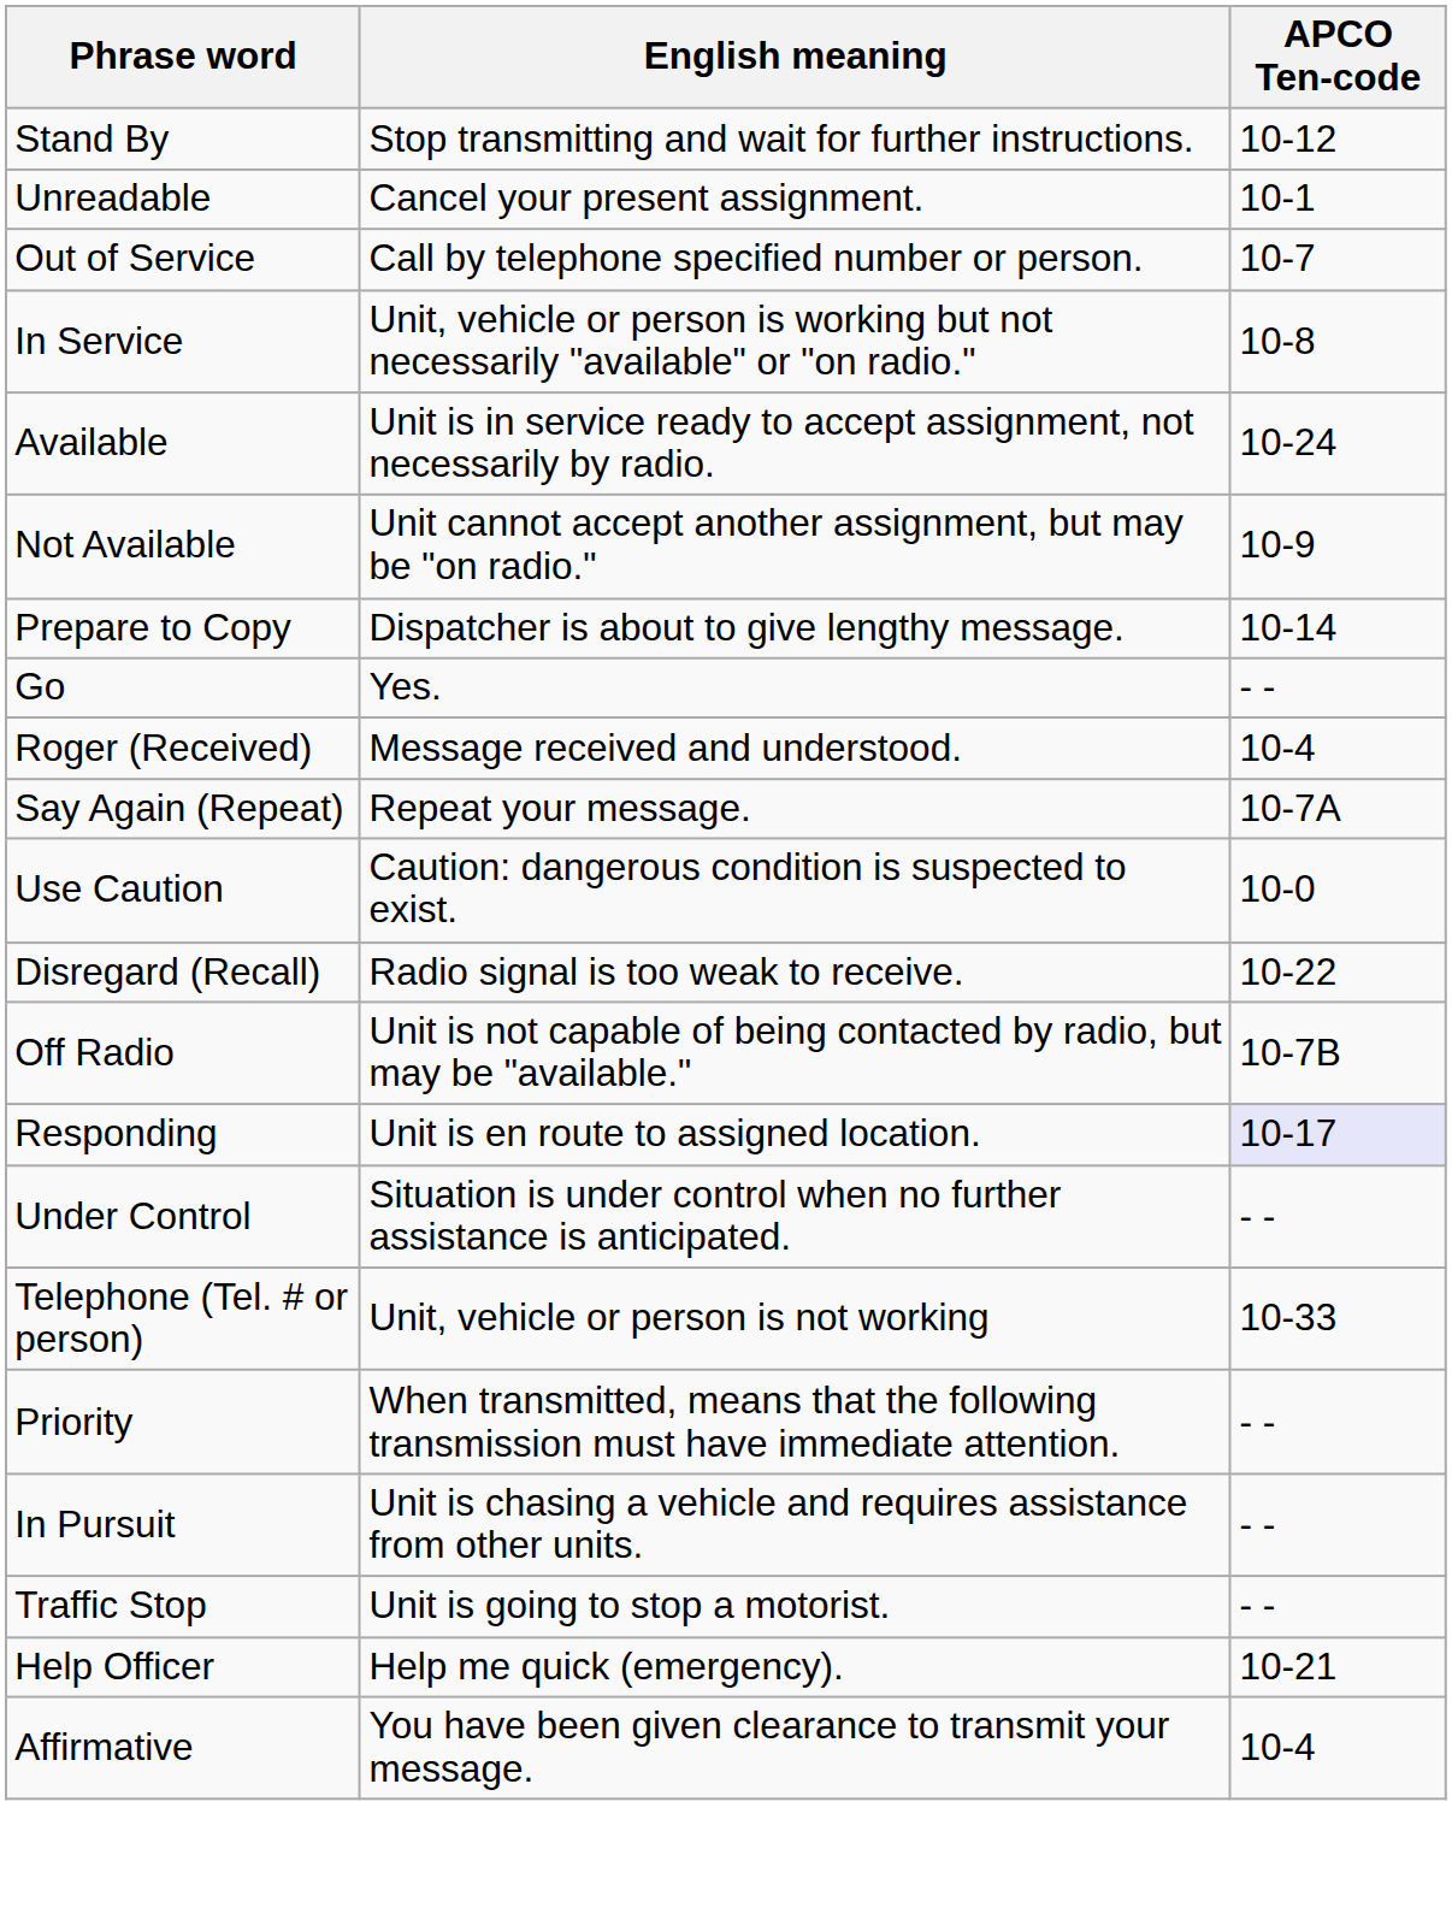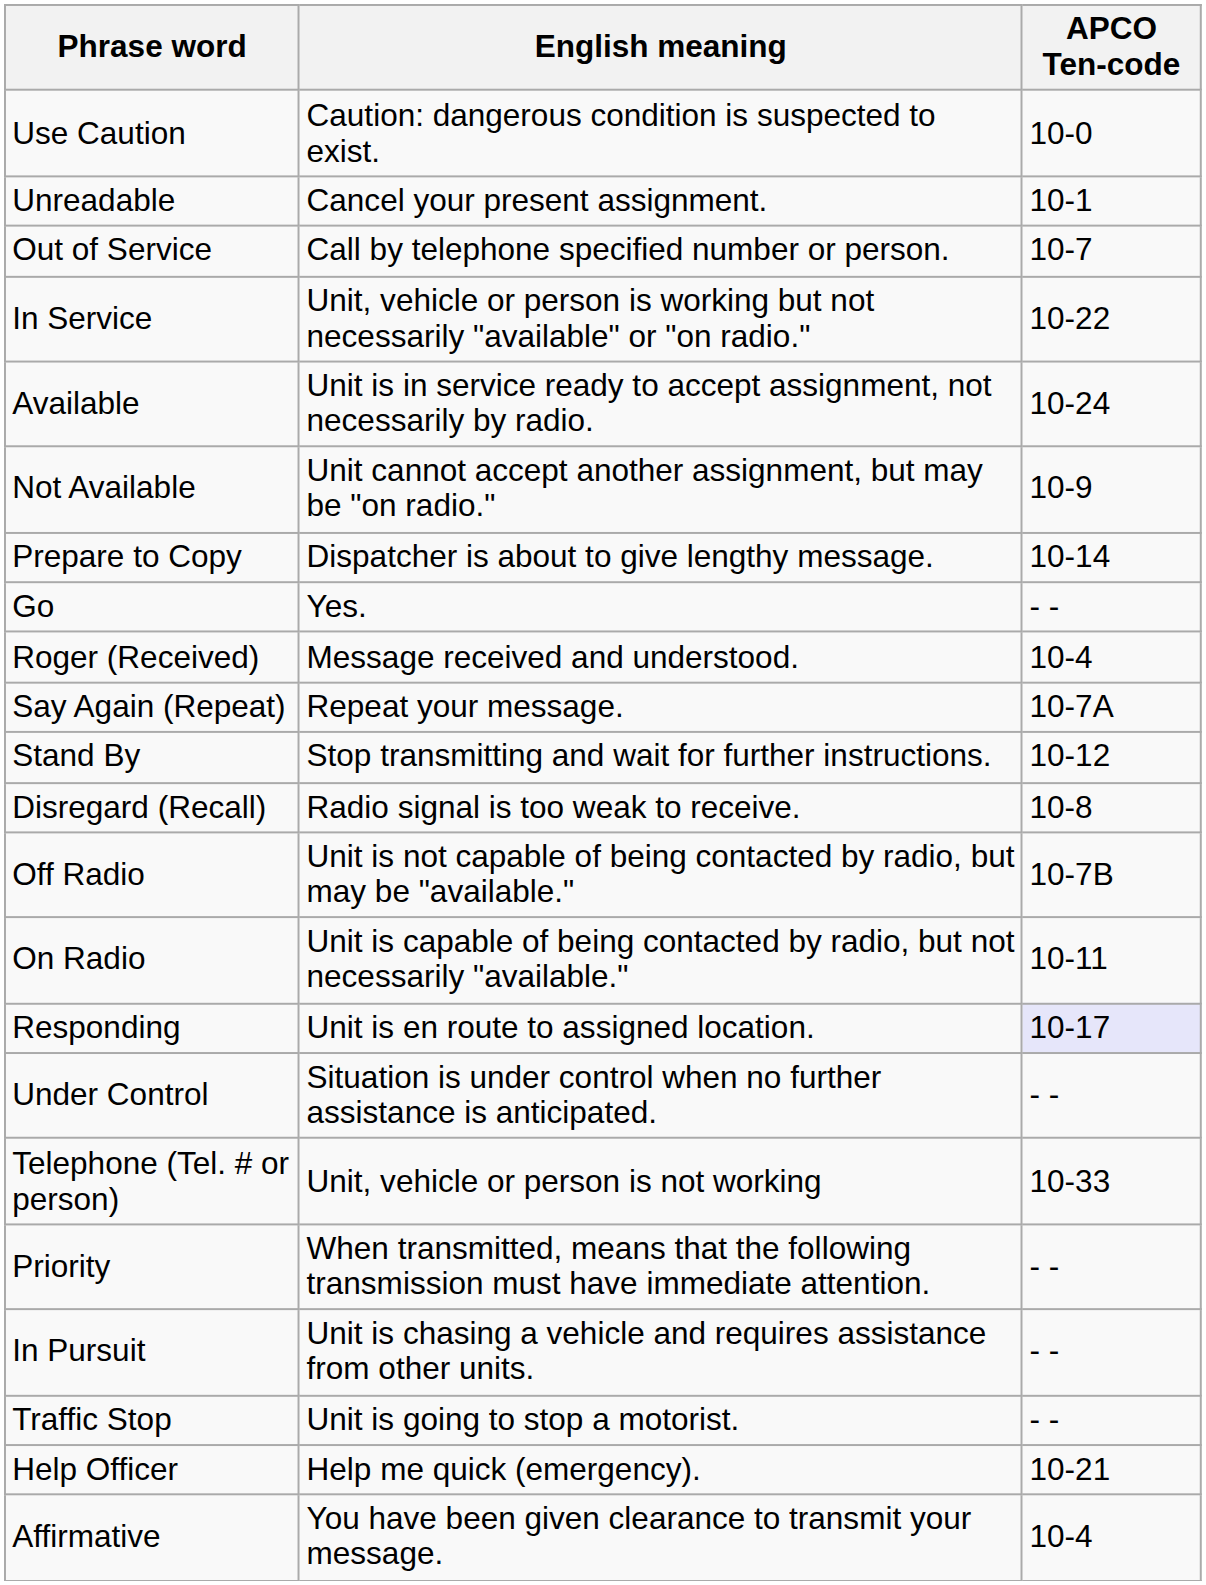rows swapped: Use Caution <-> Stand By
In Service | APCO Ten-code: 10-8 -> 10-22
Disregard (Recall) | APCO Ten-code: 10-22 -> 10-8
+ row: On Radio | Unit is capable of being contacted by radio, but not necessarily "available." | 10-11
